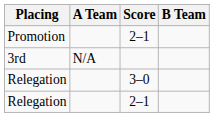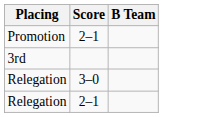- column: A Team | N/A
